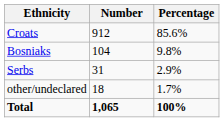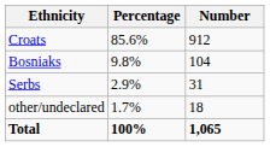columns swapped: Number <-> Percentage
